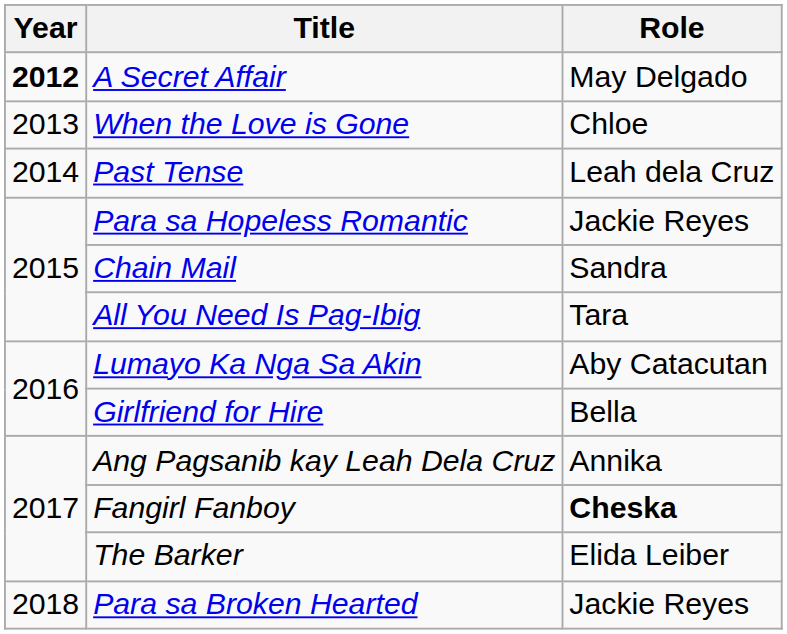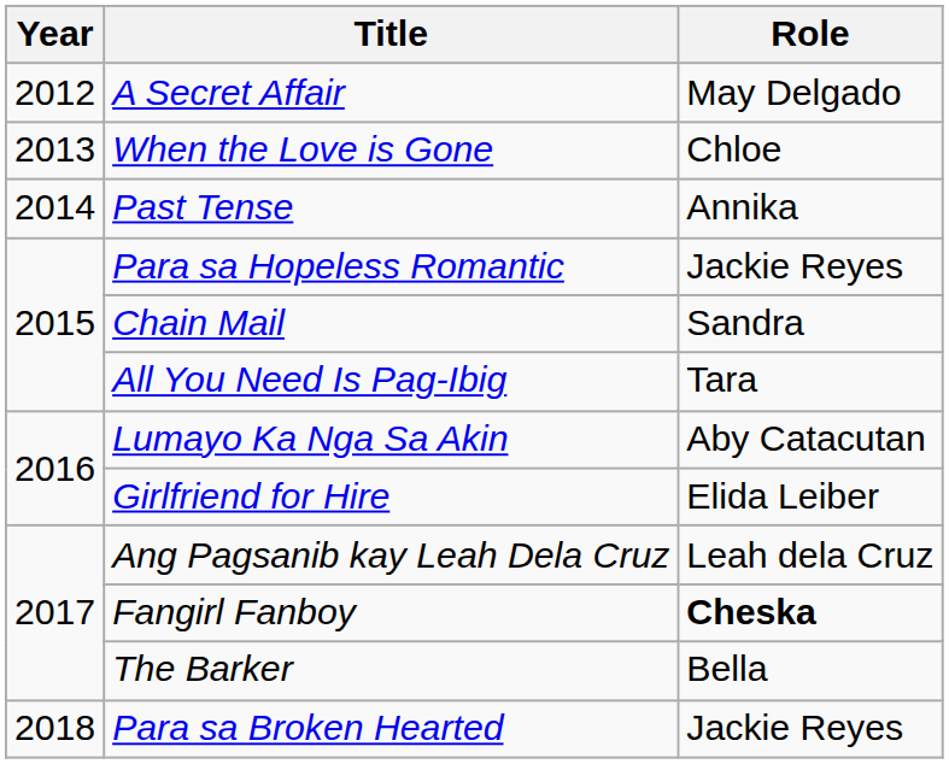A Secret Affair | Year: bold -> normal
Past Tense | Role: Leah dela Cruz -> Annika
Girlfriend for Hire | Role: Bella -> Elida Leiber
Ang Pagsanib kay Leah Dela Cruz | Role: Annika -> Leah dela Cruz
The Barker | Role: Elida Leiber -> Bella
